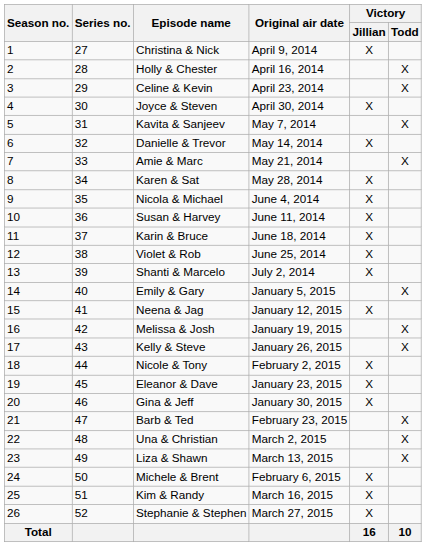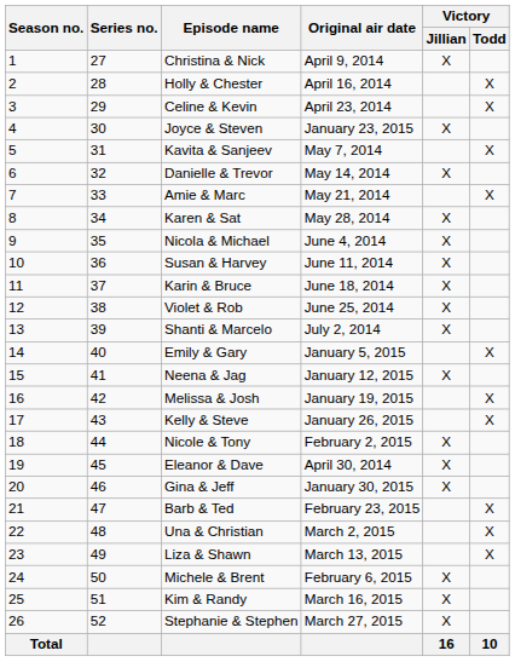Joyce & Steven | Original air date: April 30, 2014 -> January 23, 2015
Eleanor & Dave | Original air date: January 23, 2015 -> April 30, 2014
